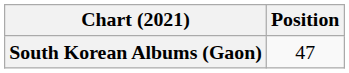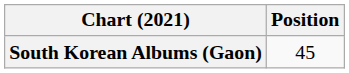South Korean Albums (Gaon) | Position: 47 -> 45
